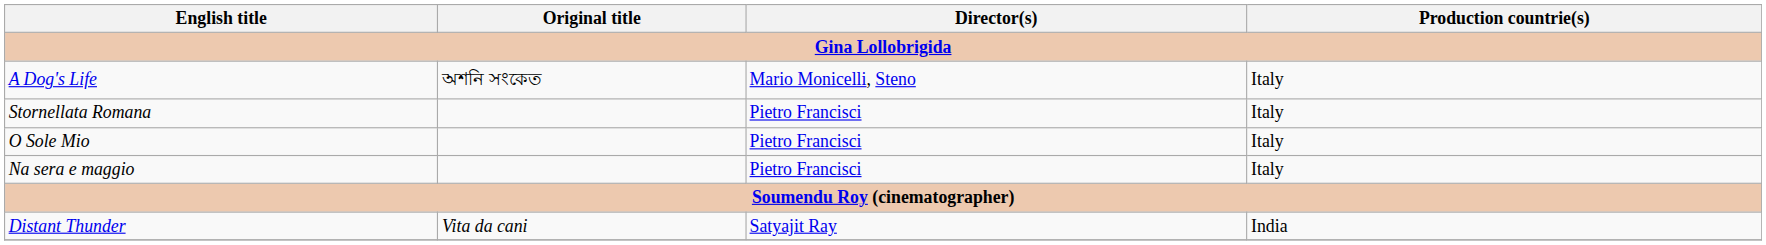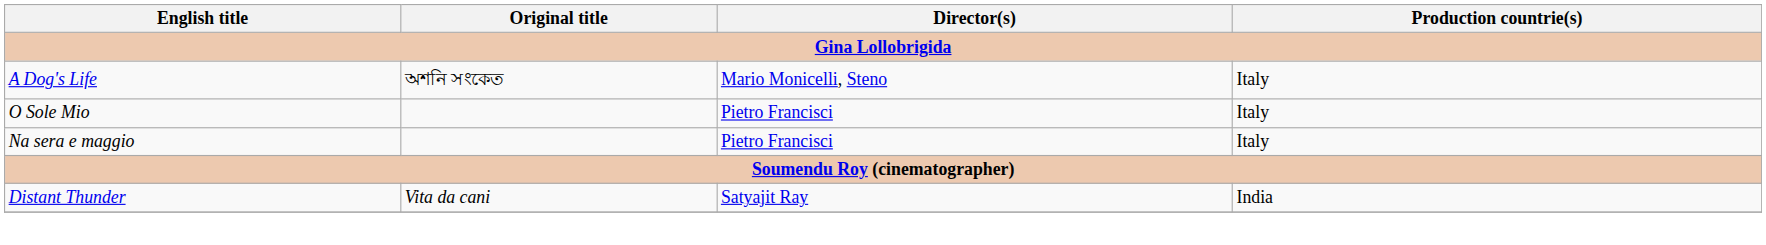- row: Stornellata Romana | Pietro Francisci | Italy
